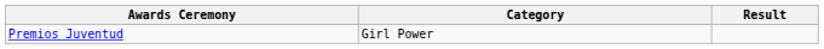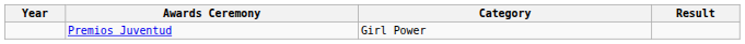+ column: Year
